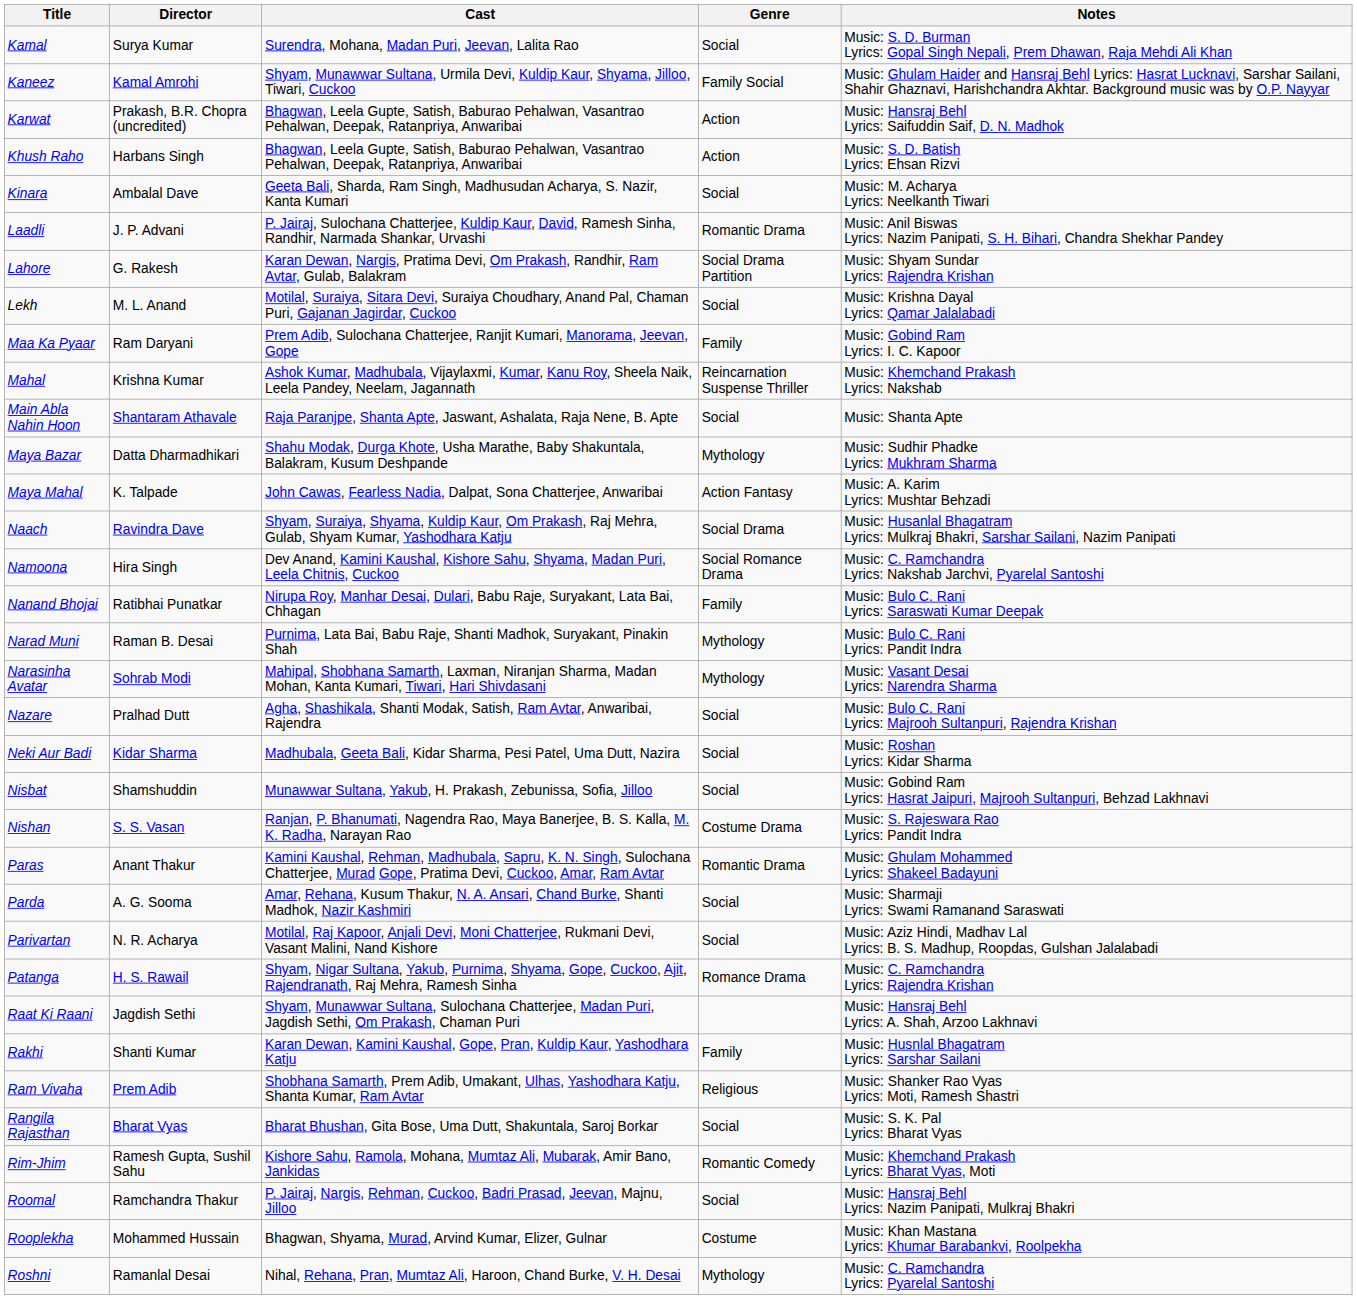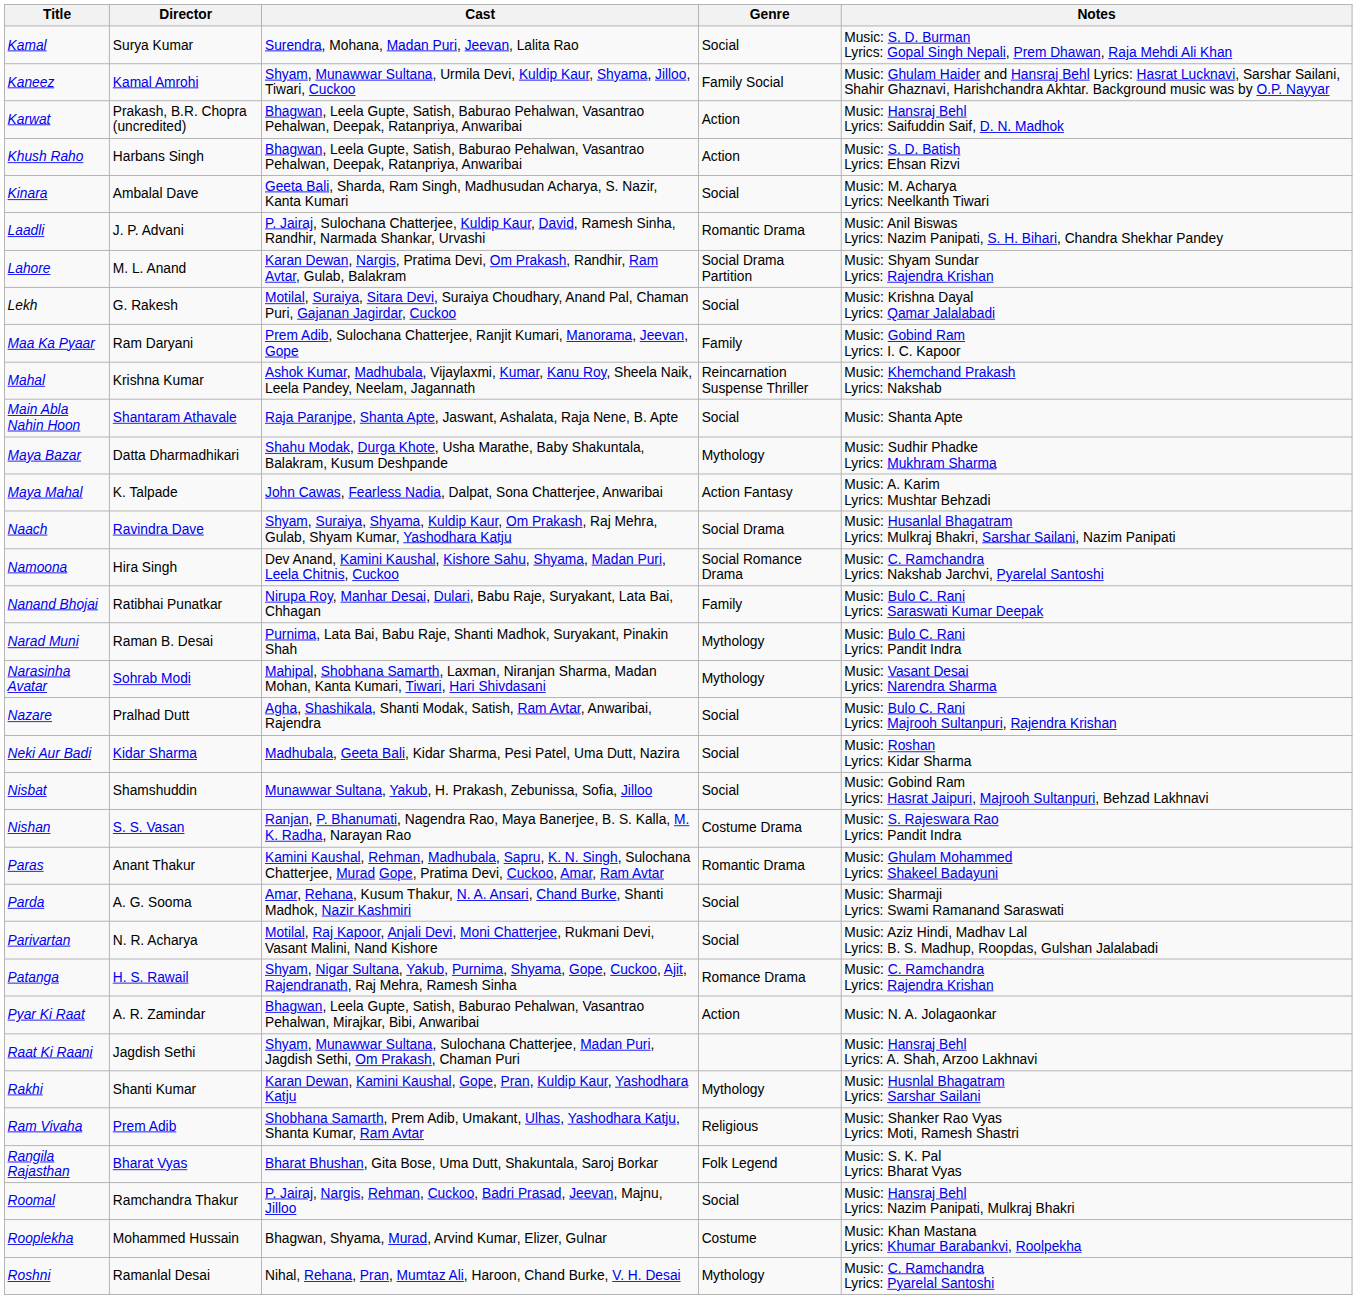Lahore | Director: G. Rakesh -> M. L. Anand
Lekh | Director: M. L. Anand -> G. Rakesh
+ row: Pyar Ki Raat | A. R. Zamindar | Bhagwan, Leela Gupte, Satish, Baburao Pehalwan, Vasantrao Pehalwan, Mirajkar, Bibi, Anwaribai | Action | Music: N. A. Jolagaonkar
Rakhi | Genre: Family -> Mythology
Rangila Rajasthan | Genre: Social -> Folk Legend
- row: Rim-Jhim | Ramesh Gupta, Sushil Sahu | Kishore Sahu, Ramola, Mohana, Mumtaz Ali, Mubarak, Amir Bano, Jankidas | Romantic Comedy | Music: Khemchand Prakash Lyrics: Bharat Vyas, Moti
